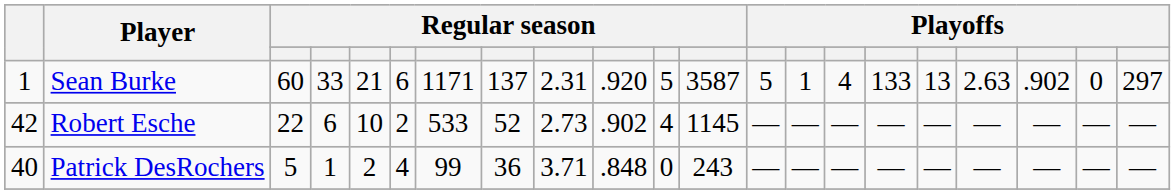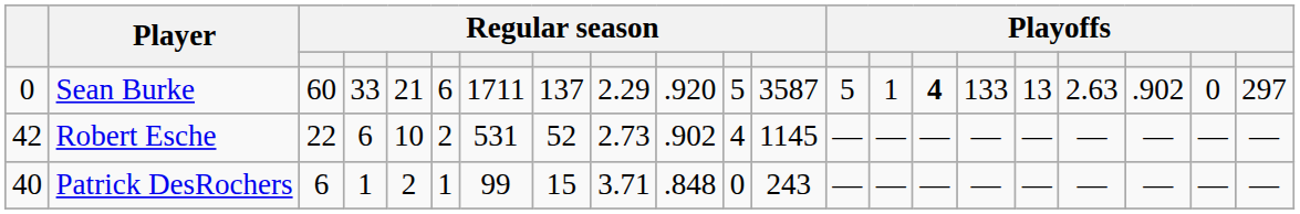Sean Burke | column 1: 1 -> 0
Sean Burke | column 7: 1171 -> 1711
Sean Burke | column 9: 2.31 -> 2.29
Sean Burke | column 15: normal -> bold
Robert Esche | column 7: 533 -> 531
Patrick DesRochers | column 3: 5 -> 6
Patrick DesRochers | column 6: 4 -> 1
Patrick DesRochers | column 8: 36 -> 15
